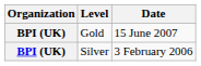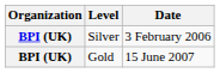rows swapped: Silver <-> Gold
